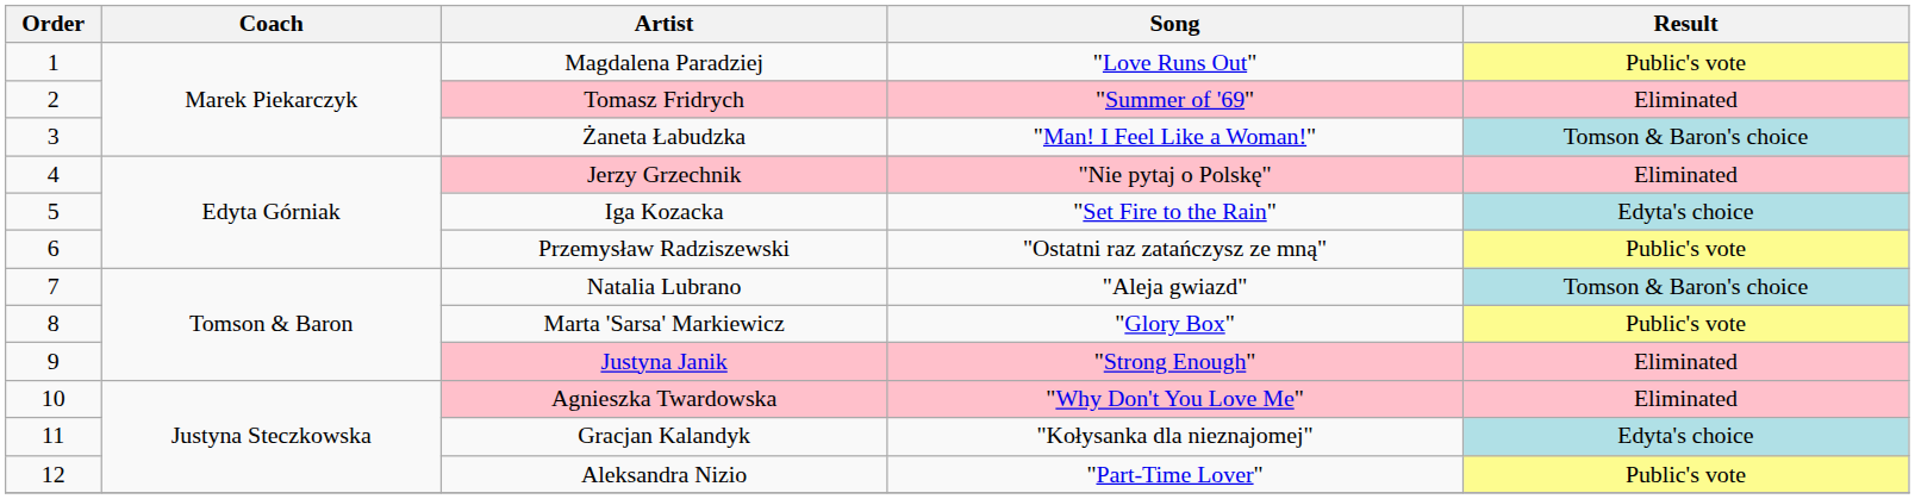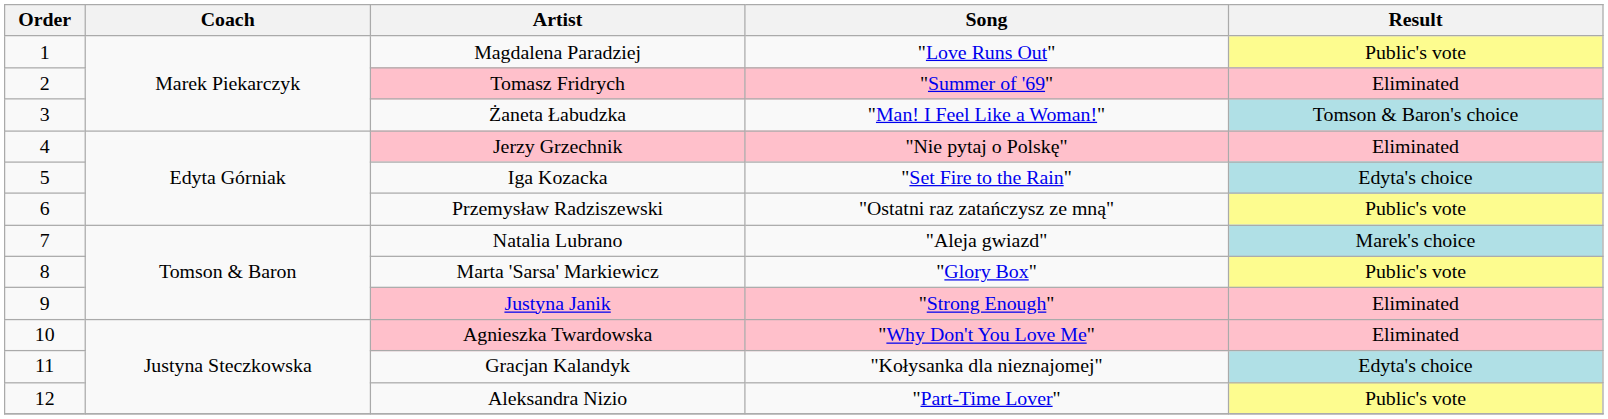Natalia Lubrano | Result: Tomson & Baron's choice -> Marek's choice
